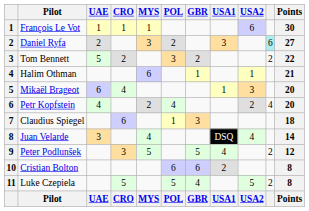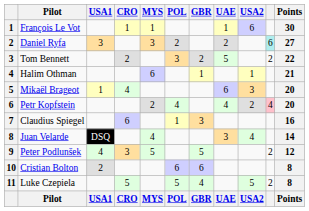columns swapped: UAE <-> USA1
Petr Kopfstein | column 10: no background -> pink background
Claudius Spiegel | Points: 18 -> 16
